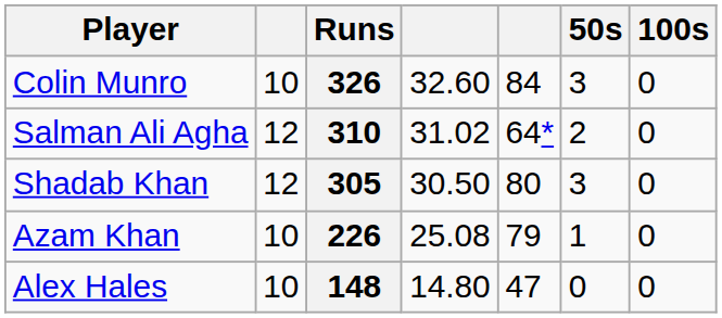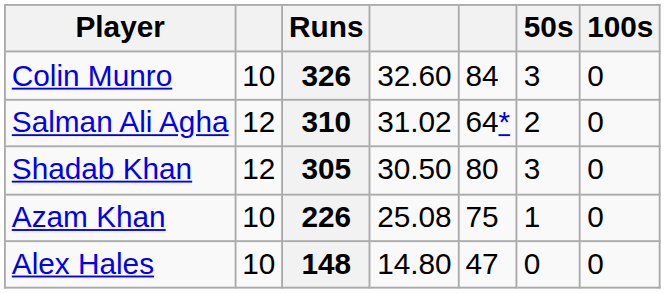226 | column 5: 79 -> 75
